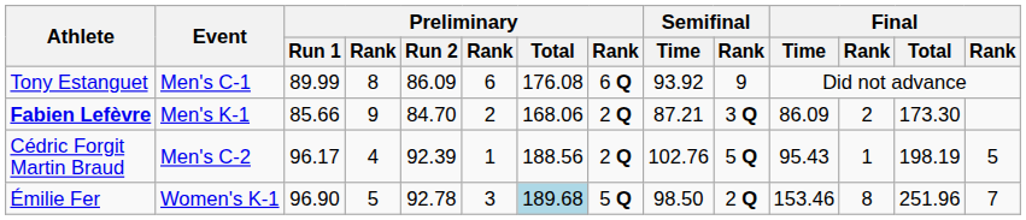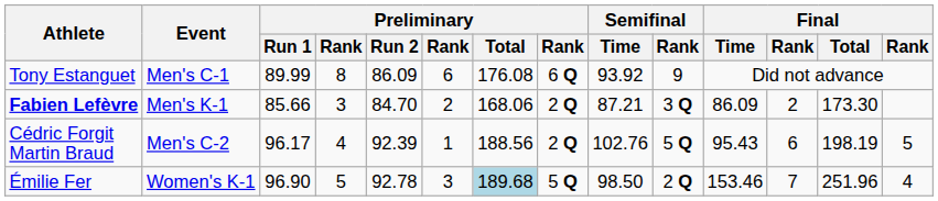Fabien Lefèvre | column 4: 9 -> 3
Cédric Forgit Martin Braud | column 12: 1 -> 6
Émilie Fer | column 12: 8 -> 7
Émilie Fer | column 14: 7 -> 4
